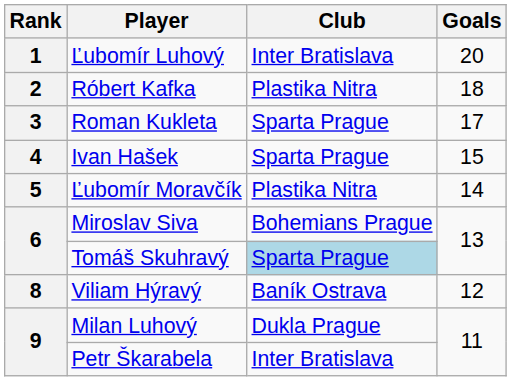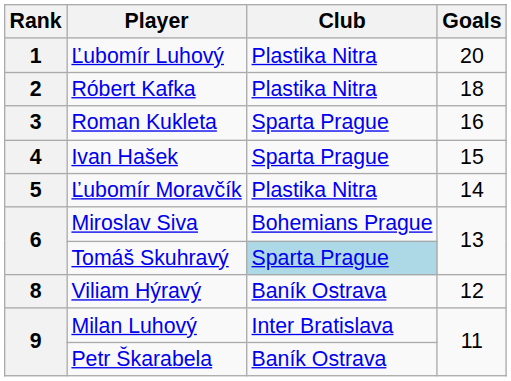Ľubomír Luhový | Club: Inter Bratislava -> Plastika Nitra
Roman Kukleta | Goals: 17 -> 16
Milan Luhový | Club: Dukla Prague -> Inter Bratislava
Petr Škarabela | Club: Inter Bratislava -> Baník Ostrava
